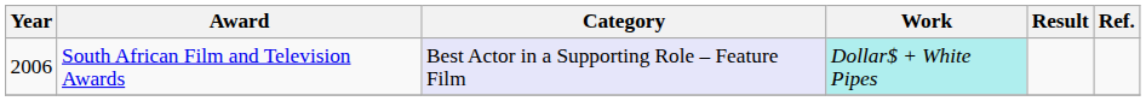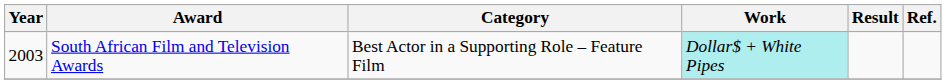South African Film and Television Awards | Year: 2006 -> 2003
South African Film and Television Awards | Category: lavender background -> no background
